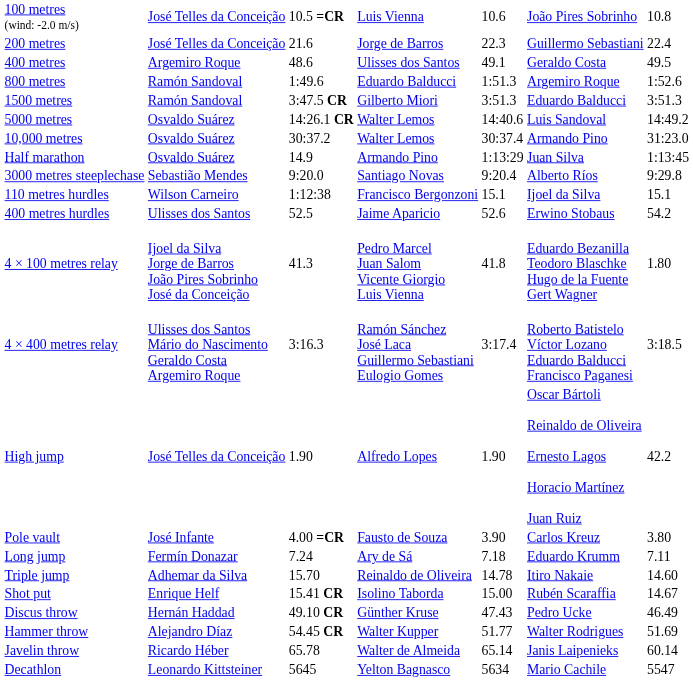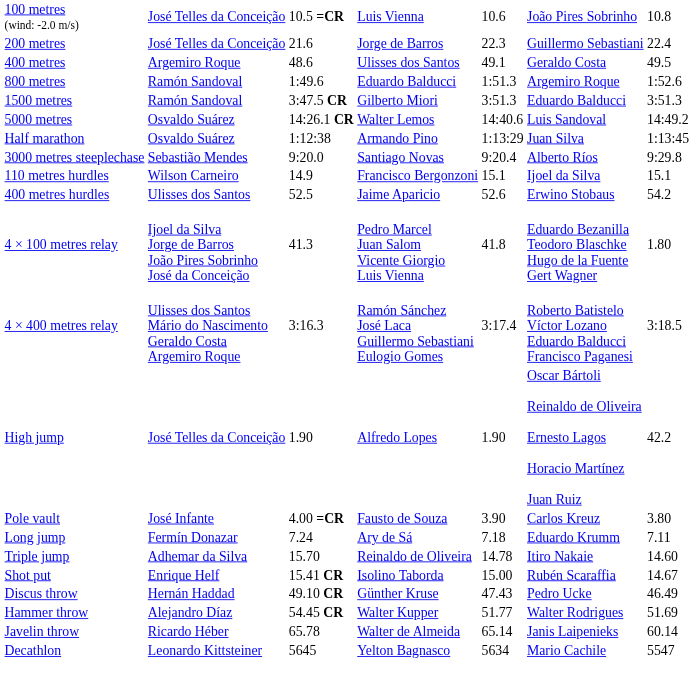- row: 10,000 metres | Osvaldo Suárez | 30:37.2 | Walter Lemos | 30:37.4 | Armando Pino | 31:23.0
Half marathon | column 3: 14.9 -> 1:12:38
110 metres hurdles | column 3: 1:12:38 -> 14.9
